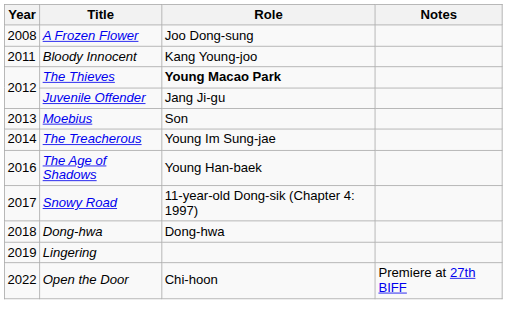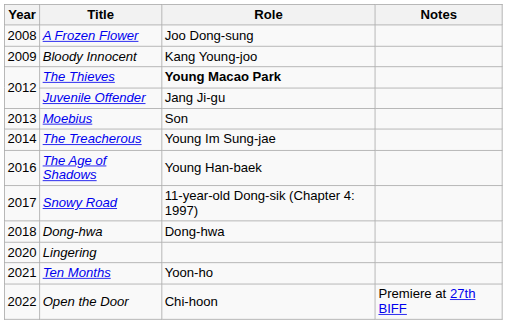Bloody Innocent | Year: 2011 -> 2009
Lingering | Year: 2019 -> 2020
+ row: 2021 | Ten Months | Yoon-ho
